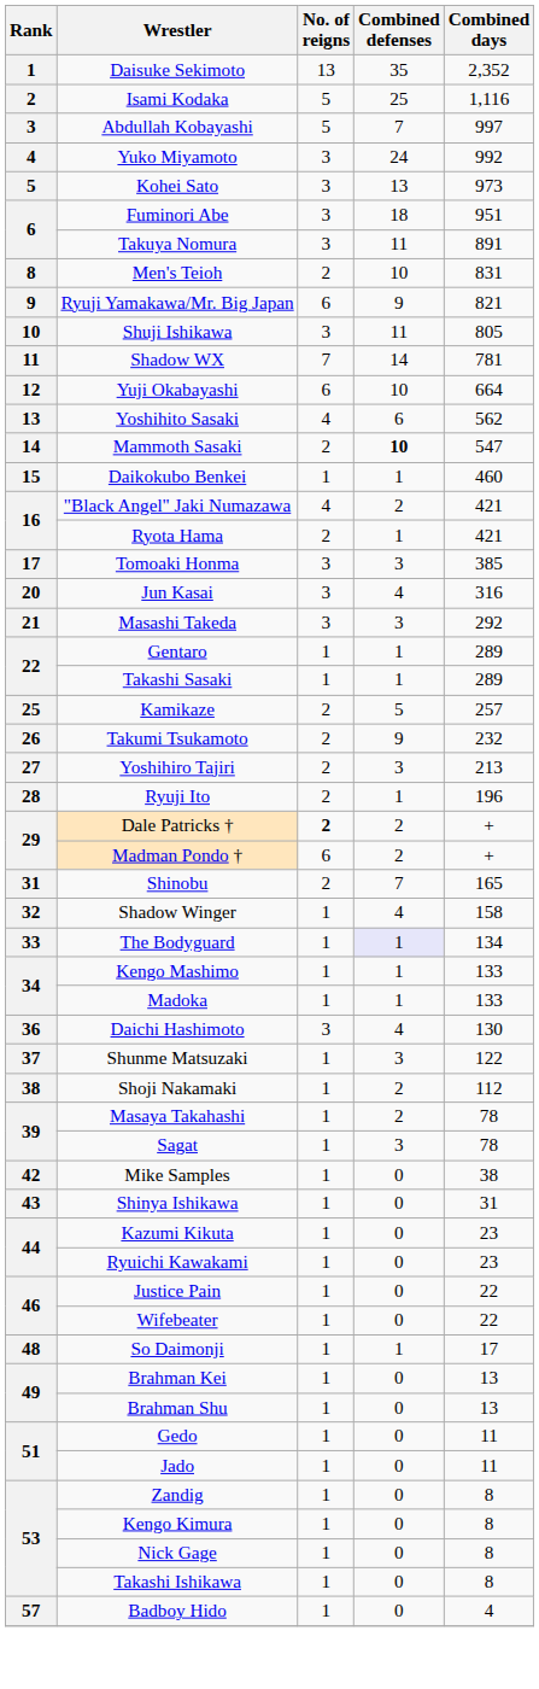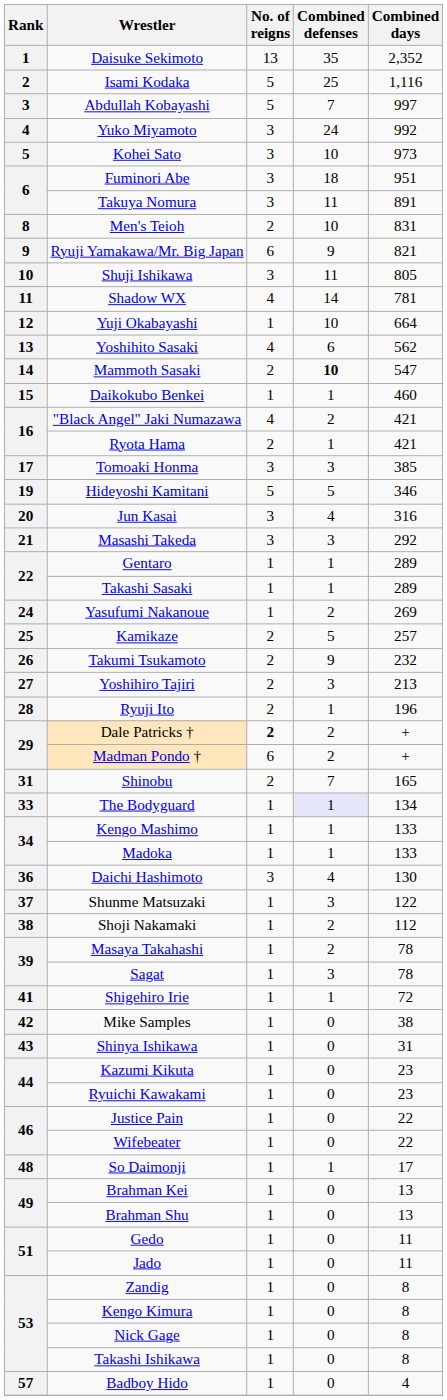Kohei Sato | Combined defenses: 13 -> 10
Shadow WX | No. of reigns: 7 -> 4
Yuji Okabayashi | No. of reigns: 6 -> 1
+ row: 19 | Hideyoshi Kamitani | 5 | 5 | 346
+ row: 24 | Yasufumi Nakanoue | 1 | 2 | 269
- row: 32 | Shadow Winger | 1 | 4 | 158
+ row: 41 | Shigehiro Irie | 1 | 1 | 72
